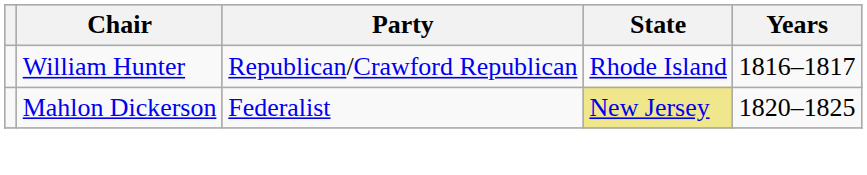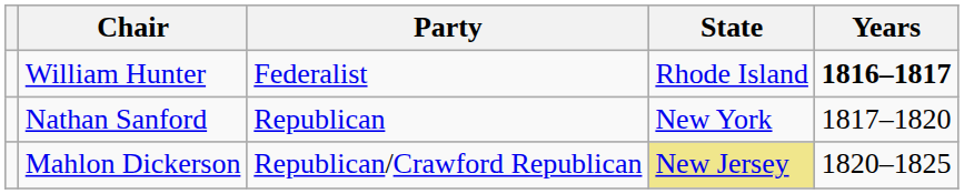William Hunter | Party: Republican/Crawford Republican -> Federalist
William Hunter | Years: normal -> bold
+ row: Nathan Sanford | Republican | New York | 1817–1820
Mahlon Dickerson | Party: Federalist -> Republican/Crawford Republican
